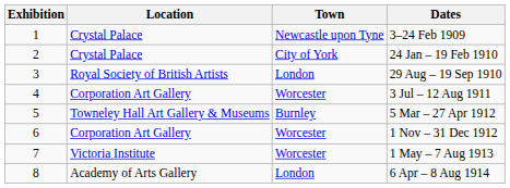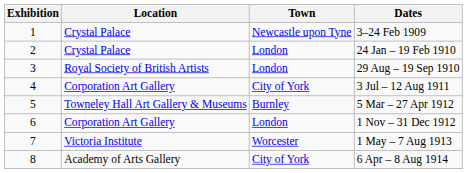24 Jan – 19 Feb 1910 | Town: City of York -> London
3 Jul – 12 Aug 1911 | Town: Worcester -> City of York
1 Nov – 31 Dec 1912 | Town: Worcester -> London
6 Apr – 8 Aug 1914 | Town: London -> City of York
